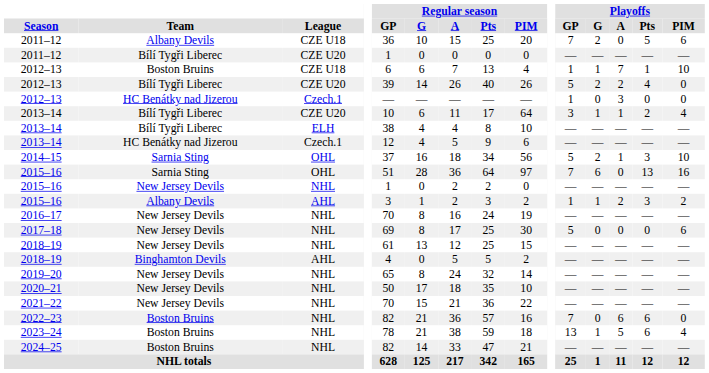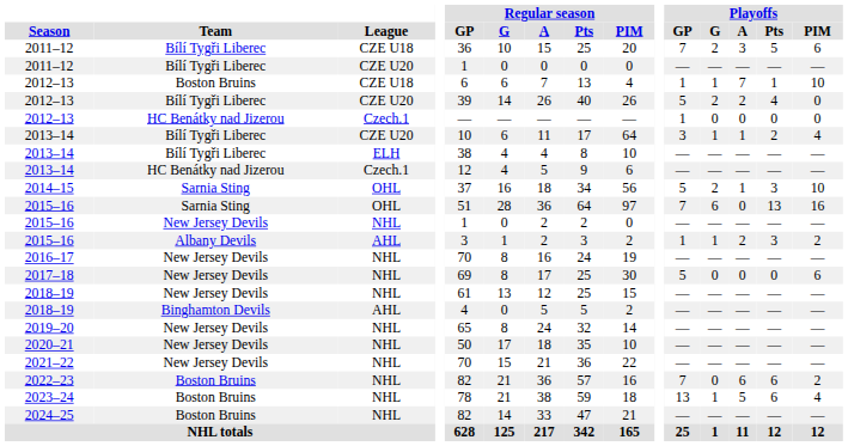2011–12 / CZE U18 | Team: Albany Devils -> Bílí Tygři Liberec
2011–12 / CZE U18 | Playoffs / A: 0 -> 3
2012–13 / Czech.1 | Playoffs / A: 3 -> 0
2022–23 | Playoffs / PIM: 0 -> 2
